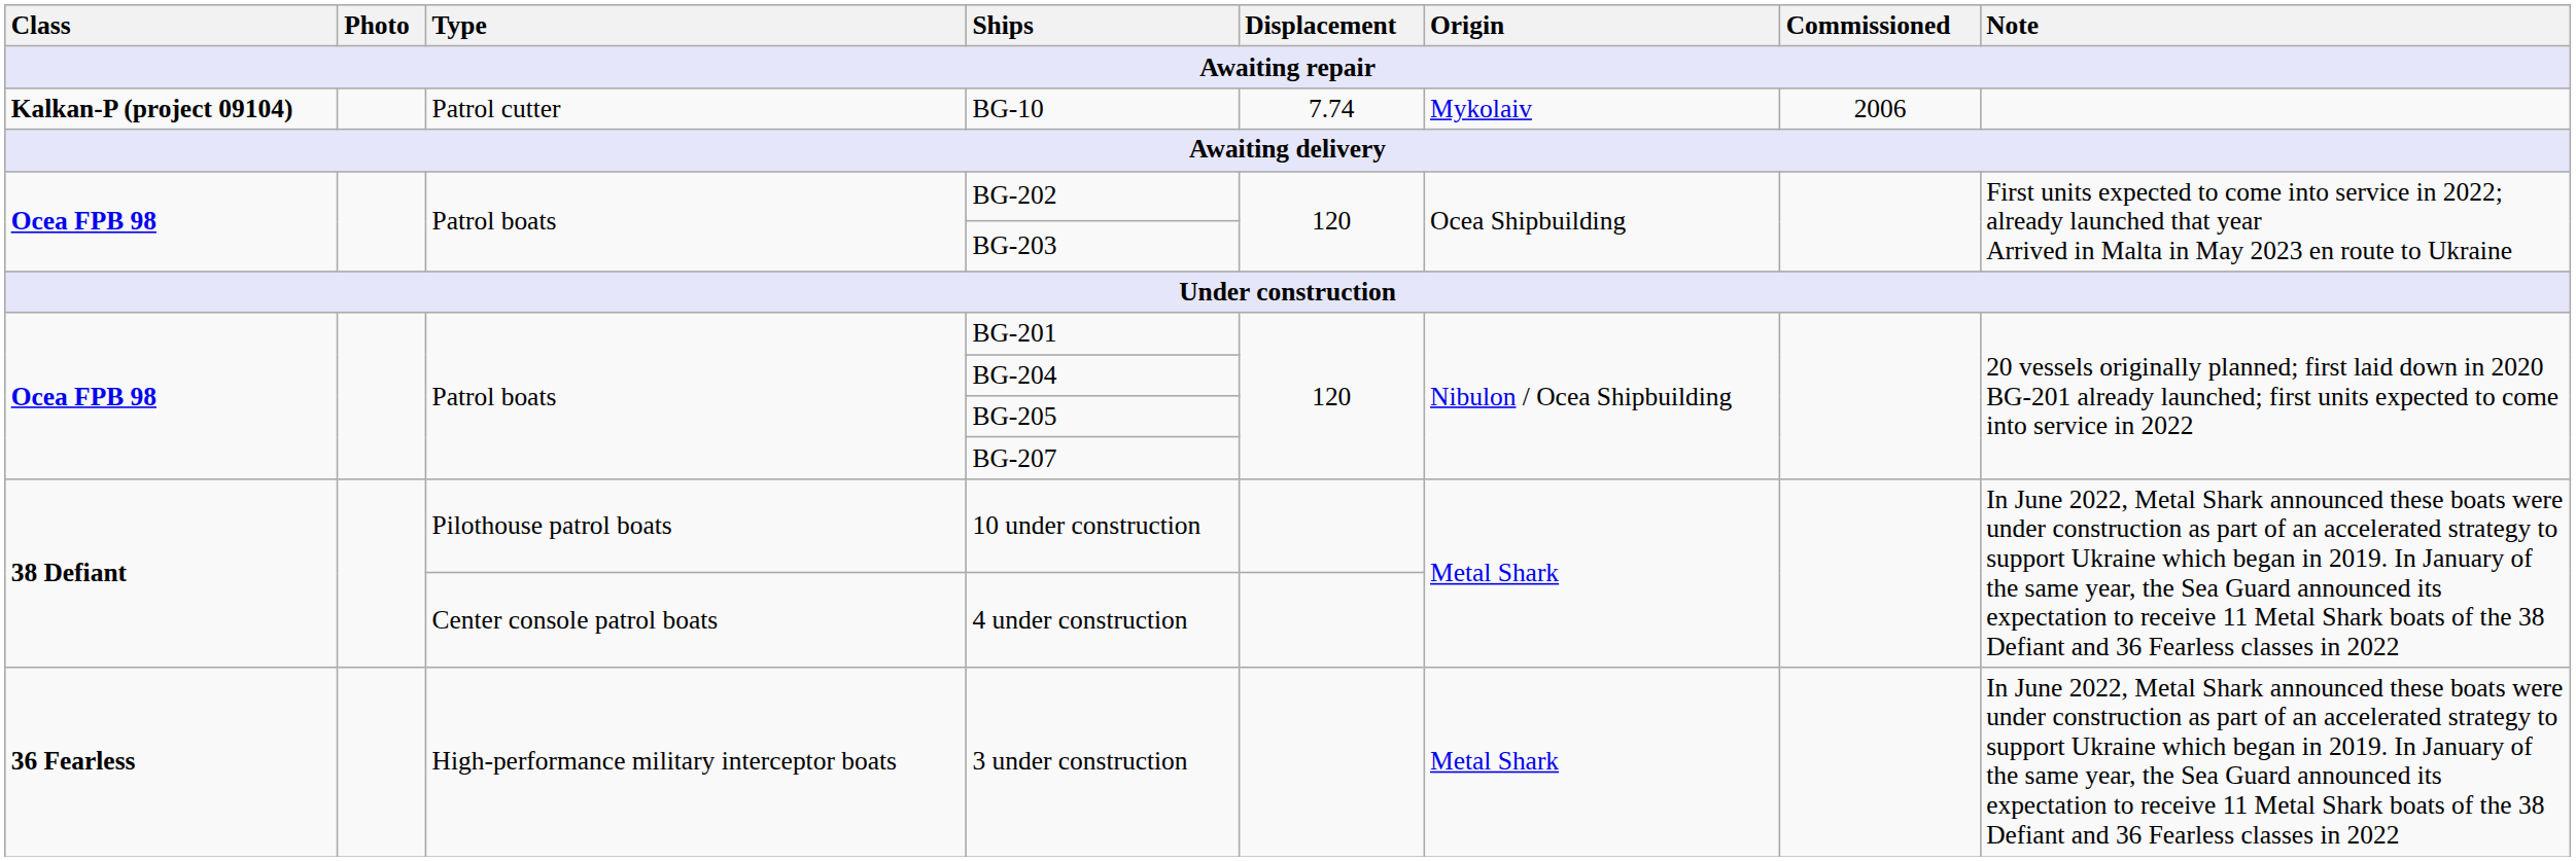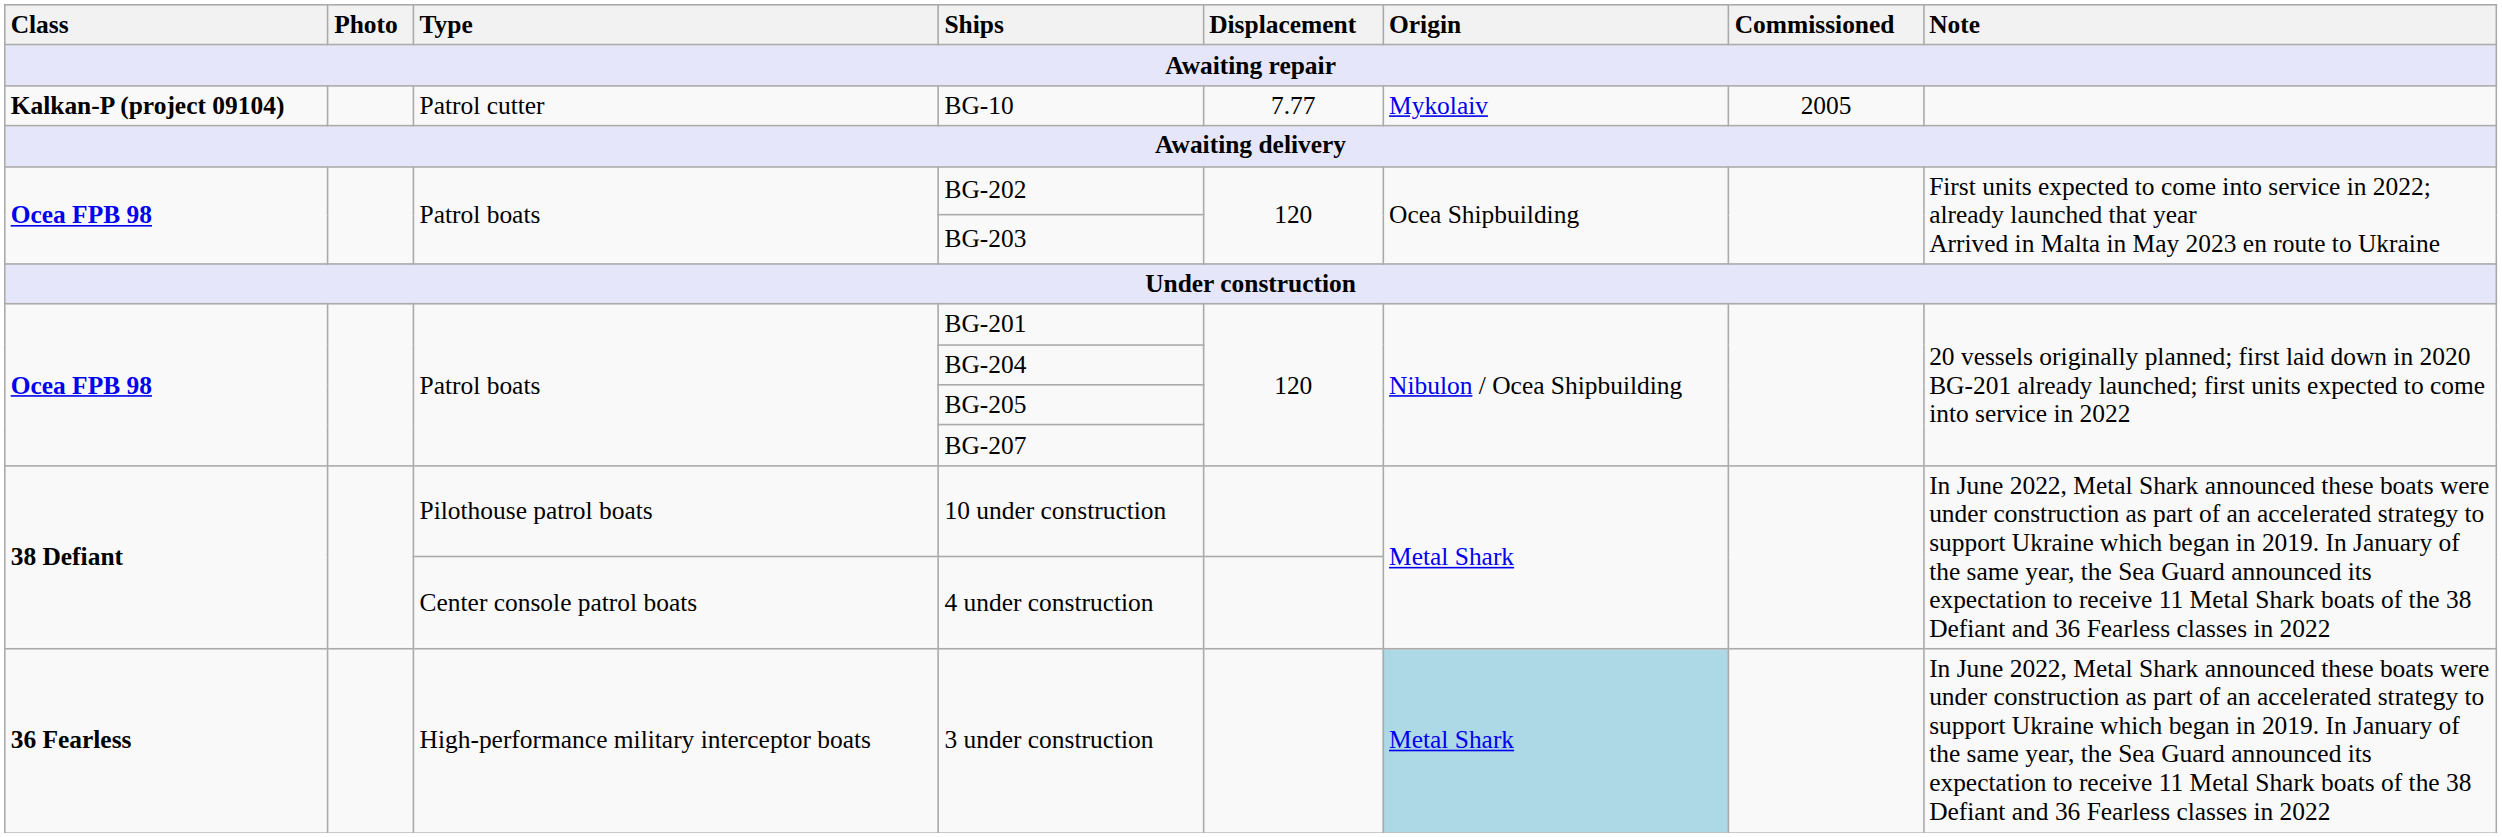BG-10 | Displacement: 7.74 -> 7.77
BG-10 | Commissioned: 2006 -> 2005
3 under construction | Origin: no background -> lightblue background
